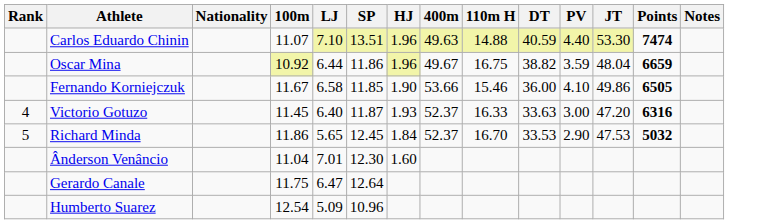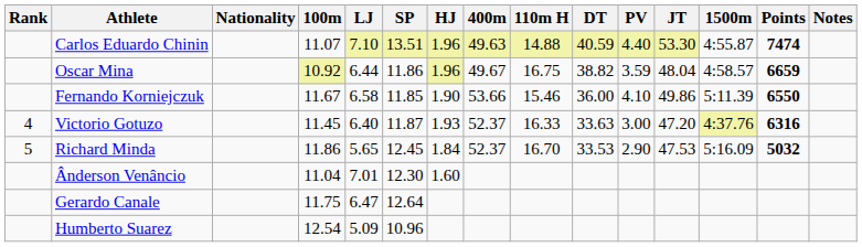+ column: 1500m | 4:55.87 | 4:58.57 | 5:11.39 | 4:37.76 | 5:16.09
Fernando Korniejczuk | Points: 6505 -> 6550
